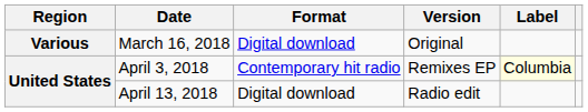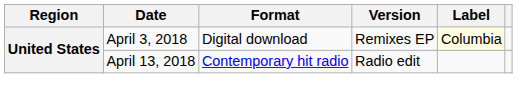- row: Various | March 16, 2018 | Digital download | Original
April 3, 2018 | Format: Contemporary hit radio -> Digital download
April 13, 2018 | Format: Digital download -> Contemporary hit radio
